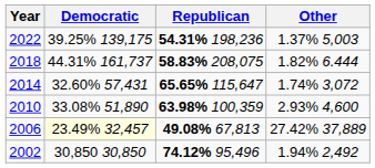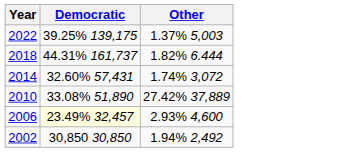- column: Republican | 54.31% 198,236 | 58.83% 208,075 | 65.65% 115,647 | 63.98% 100,359 | 49.08% 67,813 | 74.12% 95,496
2010 | Other: 2.93% 4,600 -> 27.42% 37,889
2006 | Other: 27.42% 37,889 -> 2.93% 4,600
